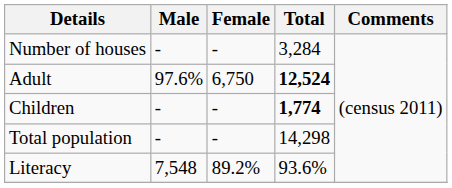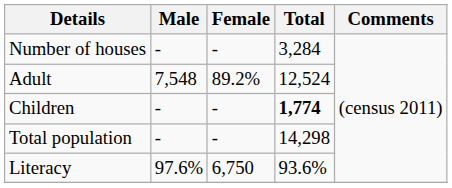Adult | Male: 97.6% -> 7,548
Adult | Female: 6,750 -> 89.2%
Adult | Total: bold -> normal
Literacy | Male: 7,548 -> 97.6%
Literacy | Female: 89.2% -> 6,750
